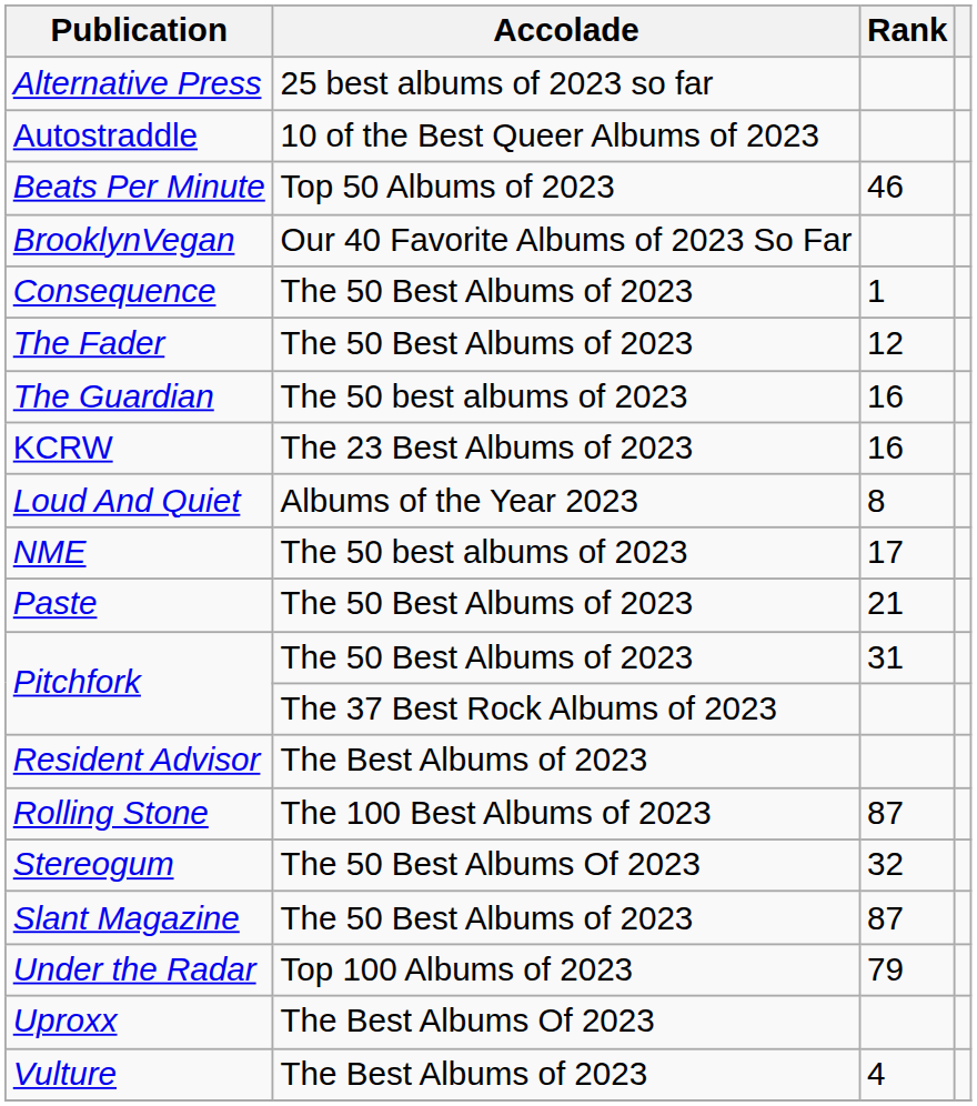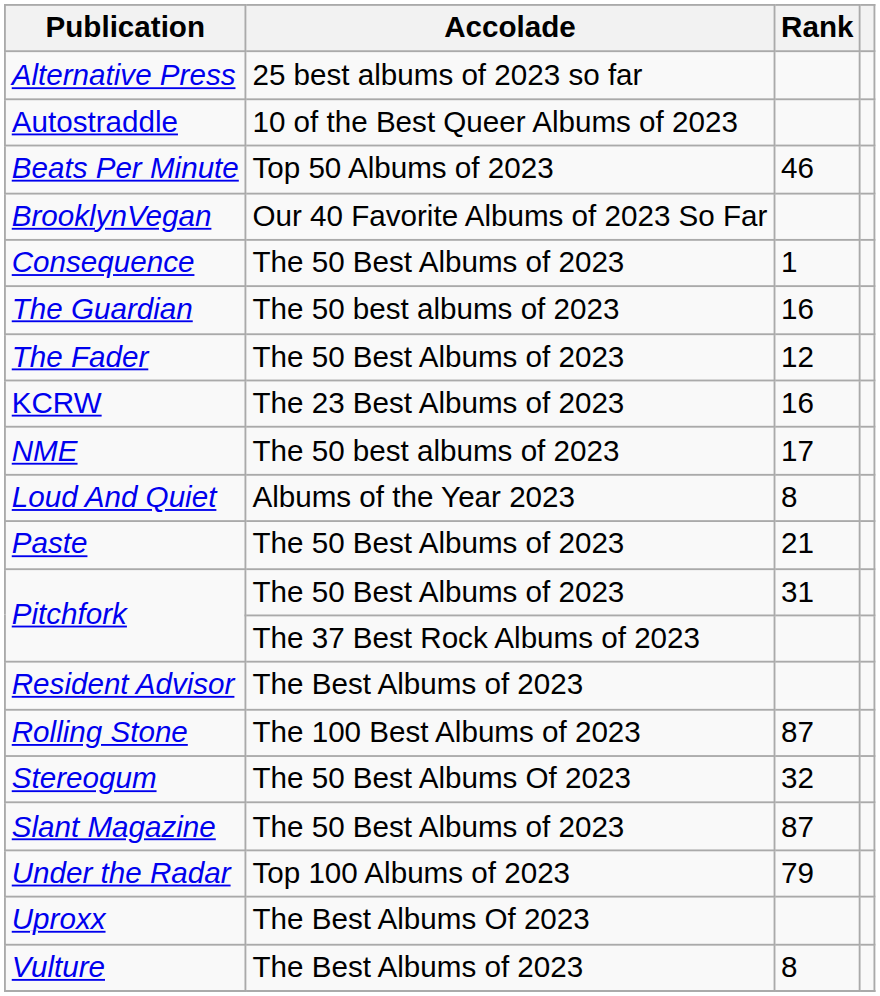rows swapped: The Fader <-> The Guardian
rows swapped: Loud And Quiet <-> NME
Vulture | Rank: 4 -> 8
